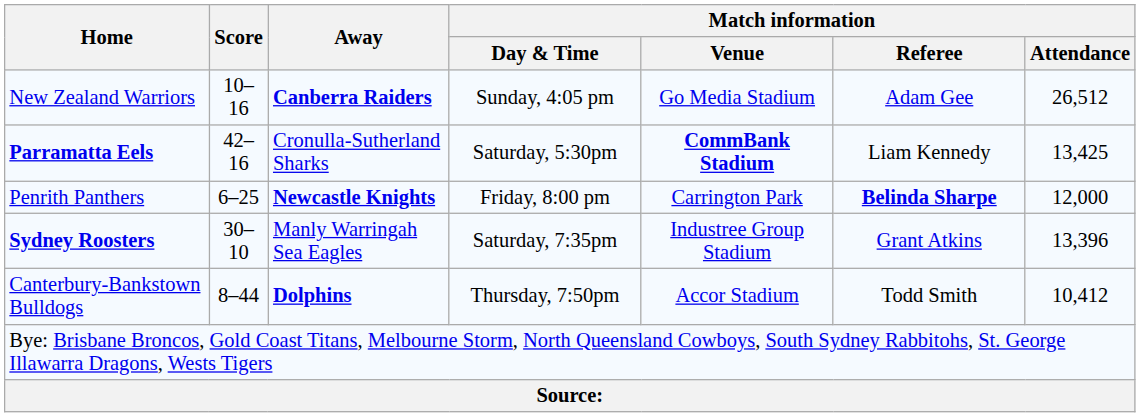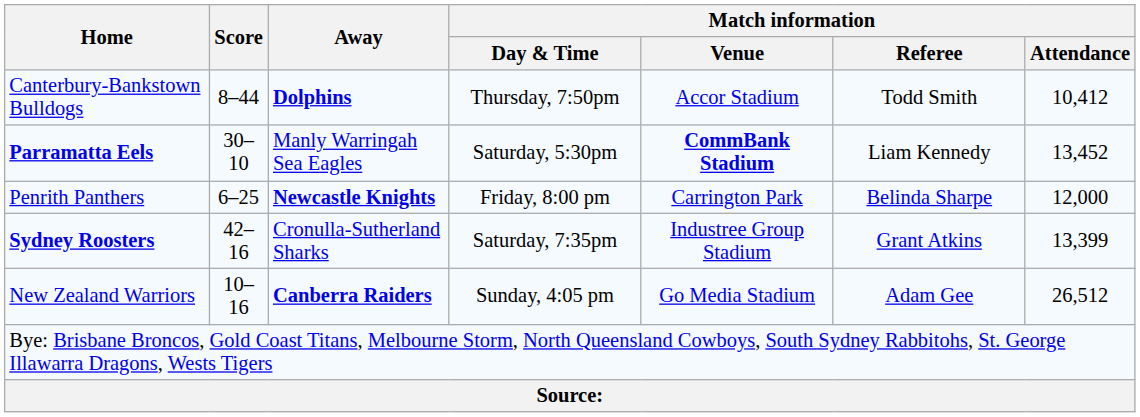rows swapped: Canterbury-Bankstown Bulldogs <-> New Zealand Warriors
Parramatta Eels | Score: 42–16 -> 30–10
Parramatta Eels | Away: Cronulla-Sutherland Sharks -> Manly Warringah Sea Eagles
Parramatta Eels | Match information / Attendance: 13,425 -> 13,452
Penrith Panthers | Match information / Referee: bold -> normal
Sydney Roosters | Score: 30–10 -> 42–16
Sydney Roosters | Away: Manly Warringah Sea Eagles -> Cronulla-Sutherland Sharks
Sydney Roosters | Match information / Attendance: 13,396 -> 13,399
